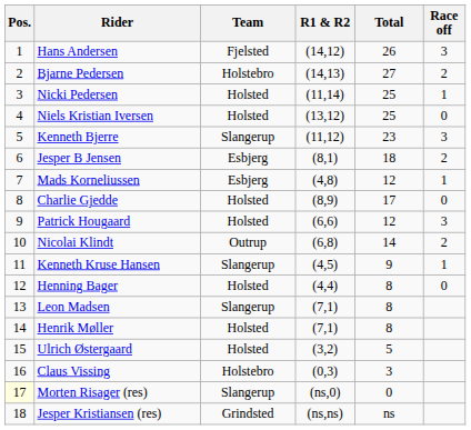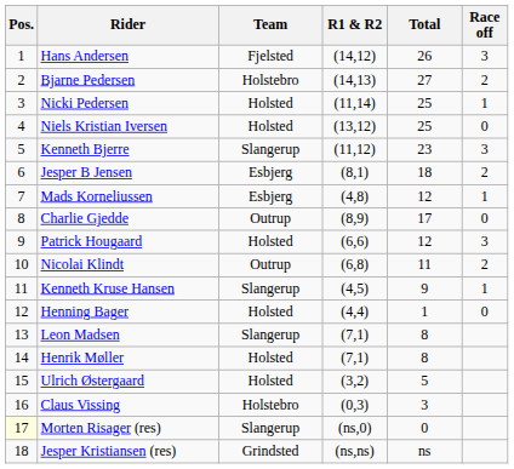Charlie Gjedde | Team: Holsted -> Outrup
Nicolai Klindt | Total: 14 -> 11
Henning Bager | Total: 8 -> 1
